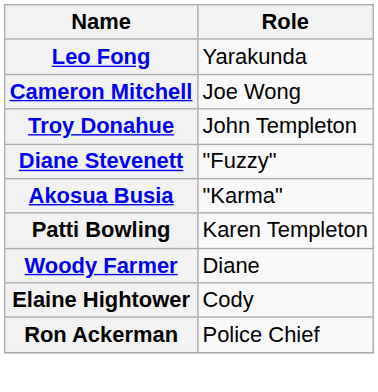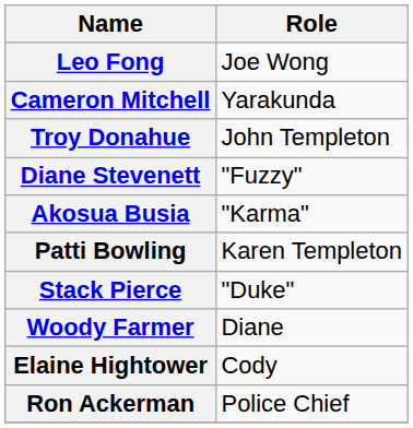Leo Fong | Role: Yarakunda -> Joe Wong
Cameron Mitchell | Role: Joe Wong -> Yarakunda
+ row: Stack Pierce | "Duke"
